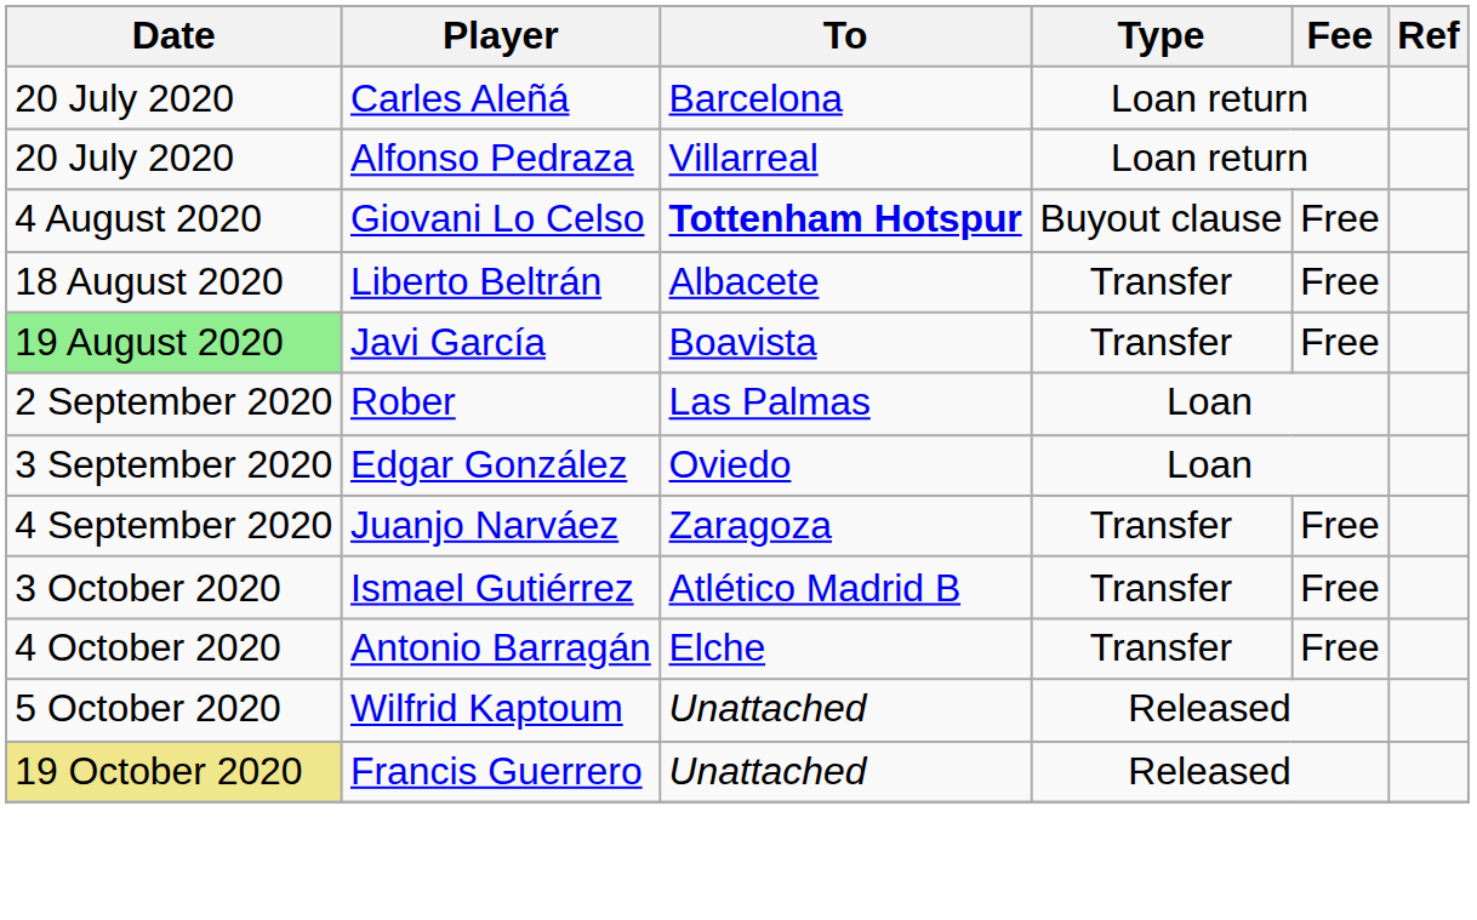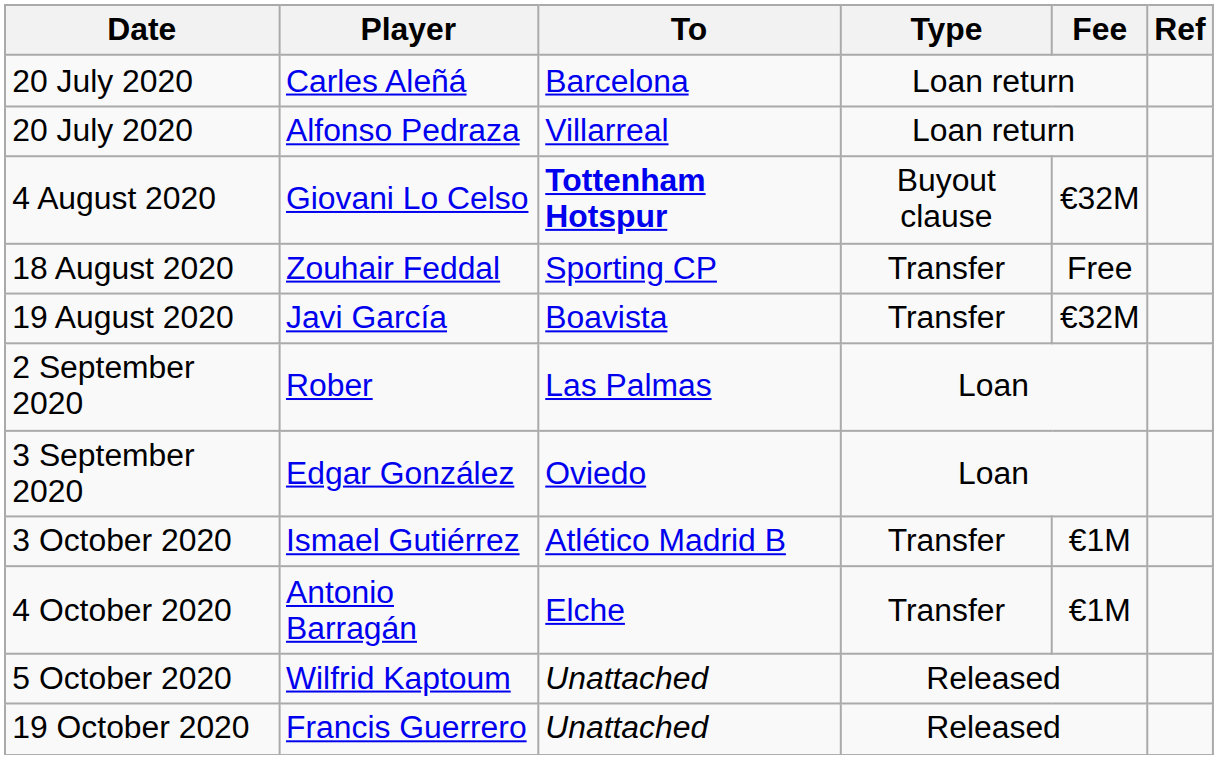Giovani Lo Celso | Fee: Free -> €32M
- row: 18 August 2020 | Liberto Beltrán | Albacete | Transfer | Free
+ row: 18 August 2020 | Zouhair Feddal | Sporting CP | Transfer | Free
Javi García | Date: lightgreen background -> no background
Javi García | Fee: Free -> €32M
- row: 4 September 2020 | Juanjo Narváez | Zaragoza | Transfer | Free
Ismael Gutiérrez | Fee: Free -> €1M
Antonio Barragán | Fee: Free -> €1M
Francis Guerrero | Date: khaki background -> no background
